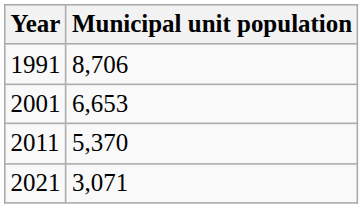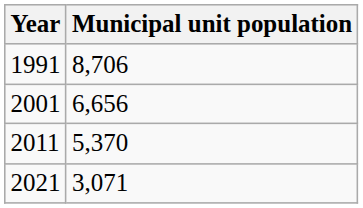2001 | Municipal unit population: 6,653 -> 6,656
